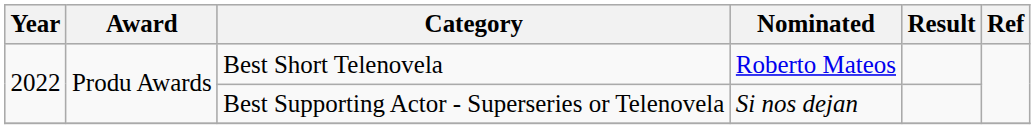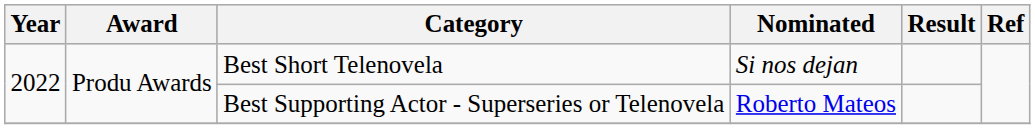Best Short Telenovela | Nominated: Roberto Mateos -> Si nos dejan
Best Supporting Actor - Superseries or Telenovela | Nominated: Si nos dejan -> Roberto Mateos
